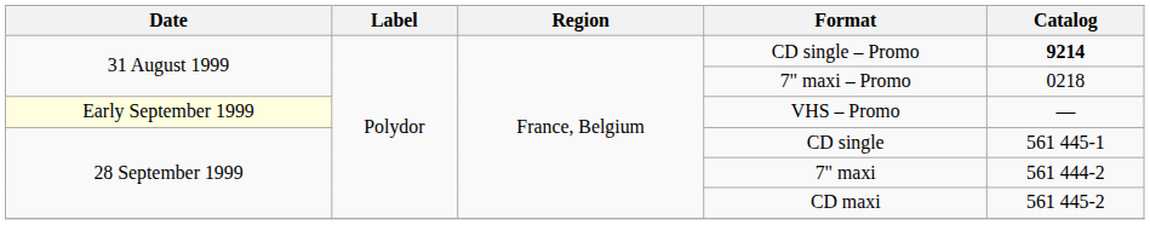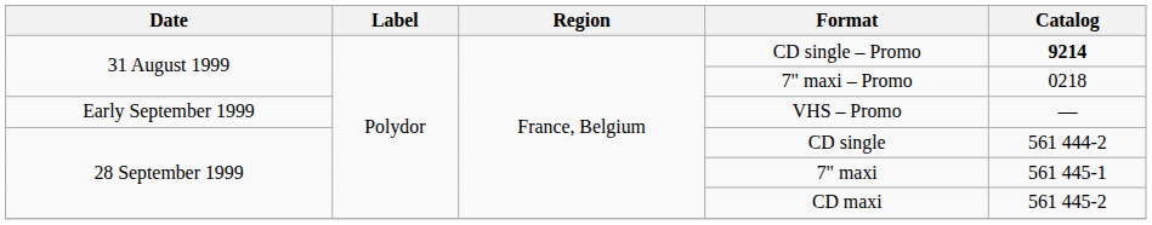VHS – Promo | Date: lightyellow background -> no background
CD single | Catalog: 561 445-1 -> 561 444-2
7" maxi | Catalog: 561 444-2 -> 561 445-1
